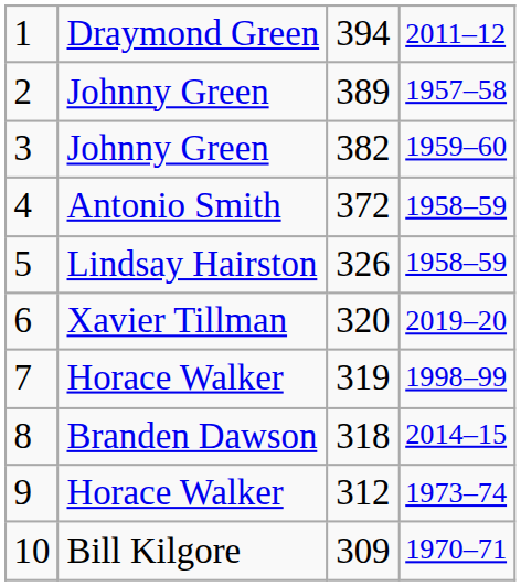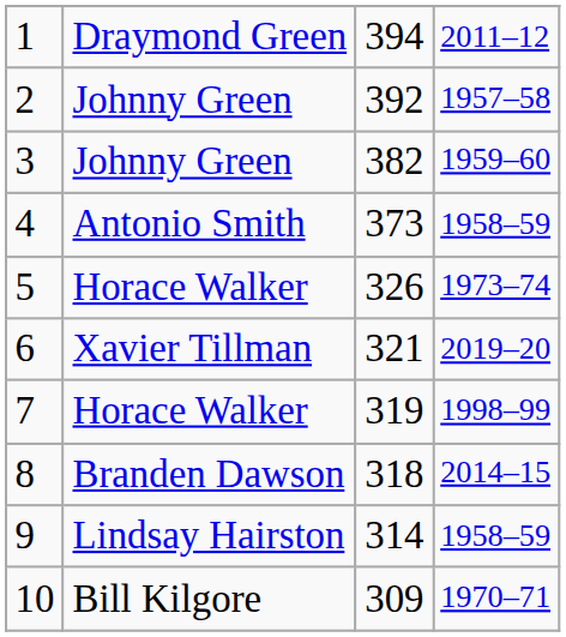2 | column 3: 389 -> 392
4 | column 3: 372 -> 373
5 | column 2: Lindsay Hairston -> Horace Walker
5 | column 4: 1958–59 -> 1973–74
6 | column 3: 320 -> 321
9 | column 2: Horace Walker -> Lindsay Hairston
9 | column 3: 312 -> 314
9 | column 4: 1973–74 -> 1958–59
